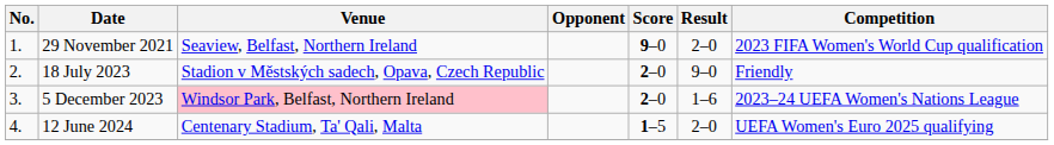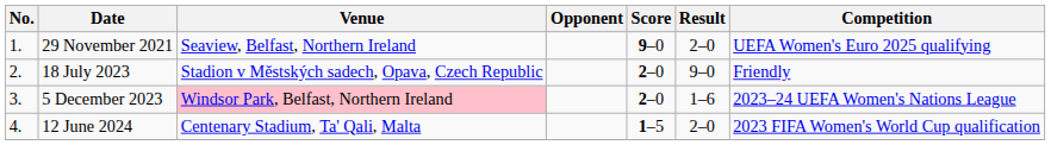29 November 2021 | Competition: 2023 FIFA Women's World Cup qualification -> UEFA Women's Euro 2025 qualifying
12 June 2024 | Competition: UEFA Women's Euro 2025 qualifying -> 2023 FIFA Women's World Cup qualification
